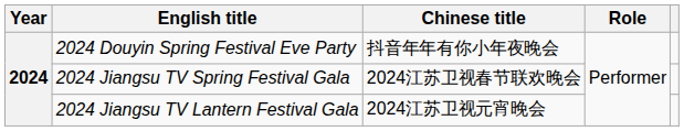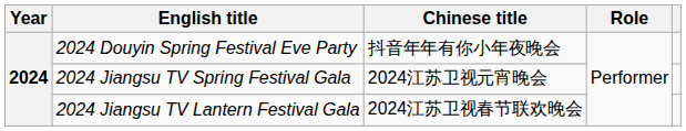2024 Jiangsu TV Spring Festival Gala | Chinese title: 2024江苏卫视春节联欢晚会 -> 2024江苏卫视元宵晚会
2024 Jiangsu TV Lantern Festival Gala | Chinese title: 2024江苏卫视元宵晚会 -> 2024江苏卫视春节联欢晚会
